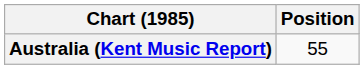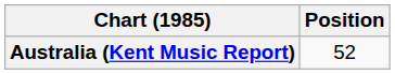Australia (Kent Music Report) | Position: 55 -> 52
